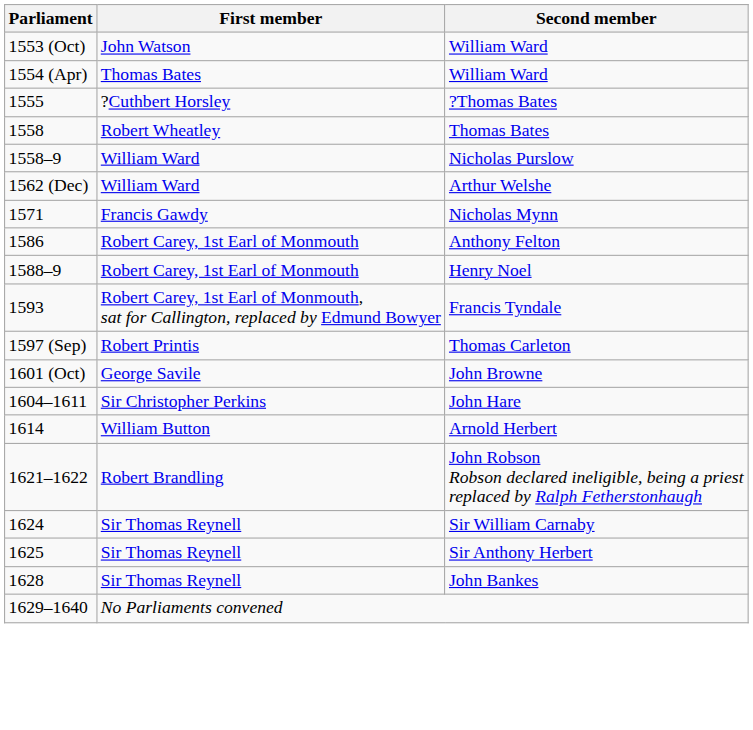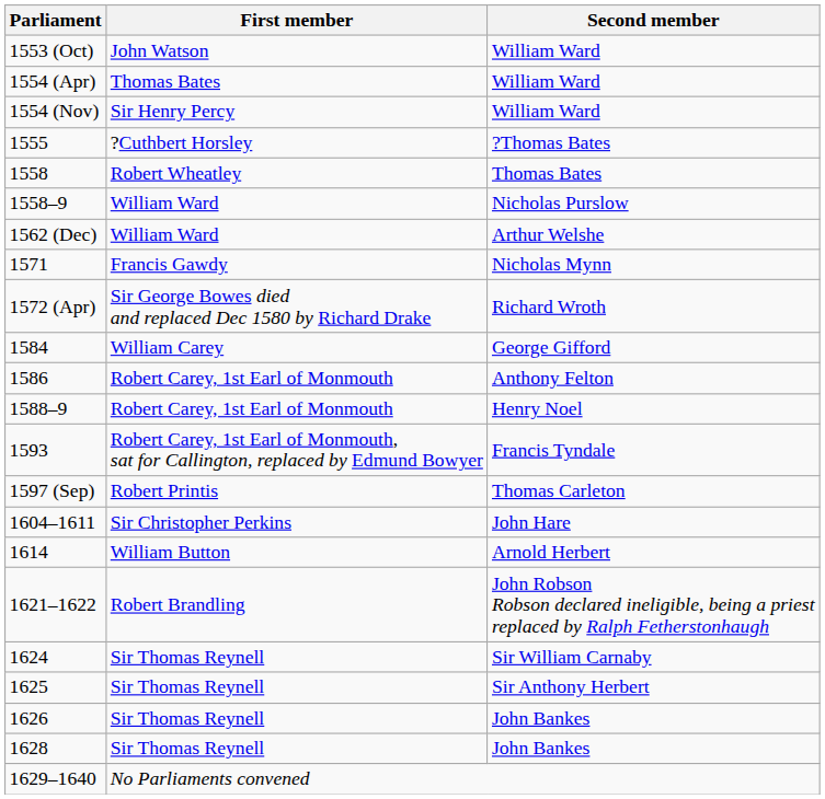+ row: 1554 (Nov) | Sir Henry Percy | William Ward
+ row: 1572 (Apr) | Sir George Bowes died and replaced Dec 1580 by Richard Drake | Richard Wroth
+ row: 1584 | William Carey | George Gifford
- row: 1601 (Oct) | George Savile | John Browne
+ row: 1626 | Sir Thomas Reynell | John Bankes
